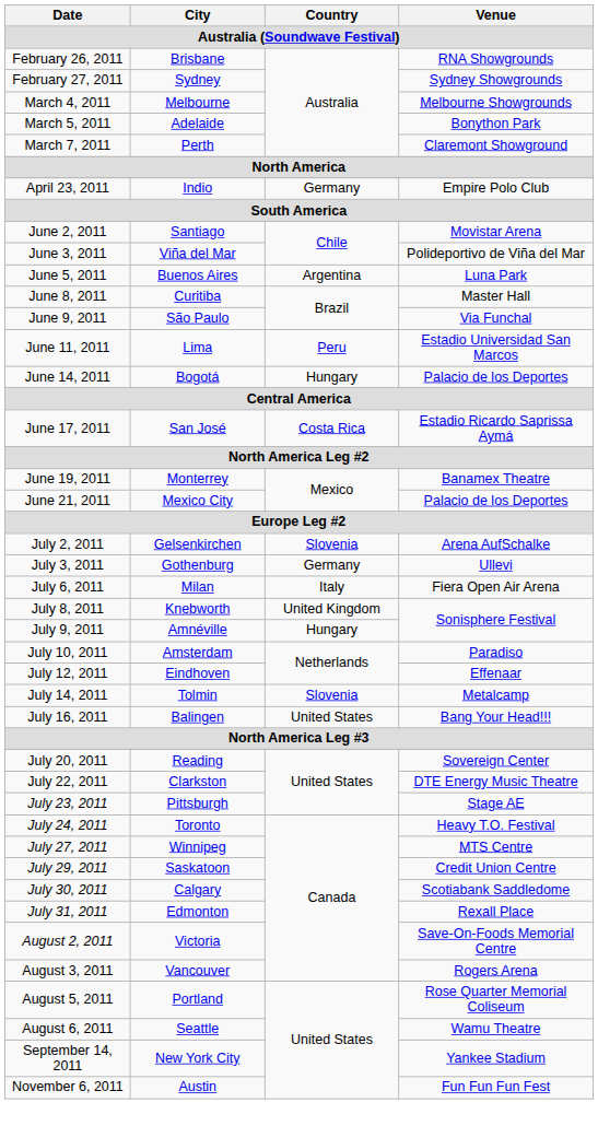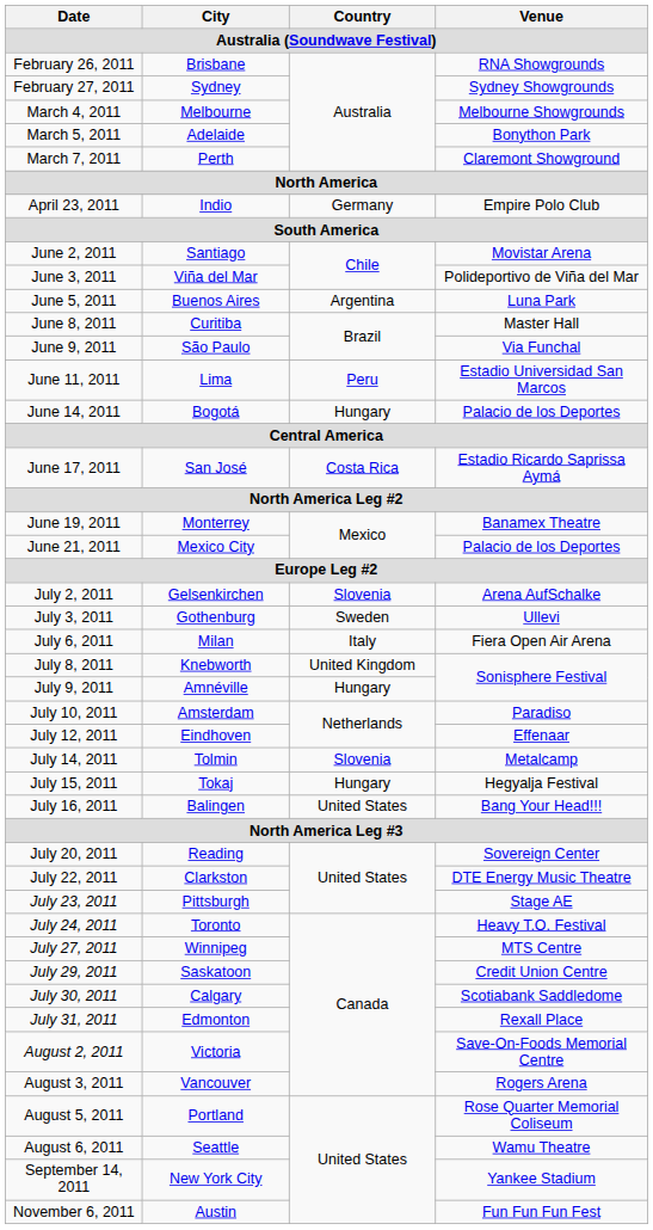July 3, 2011 | Country: Germany -> Sweden
+ row: July 15, 2011 | Tokaj | Hungary | Hegyalja Festival
